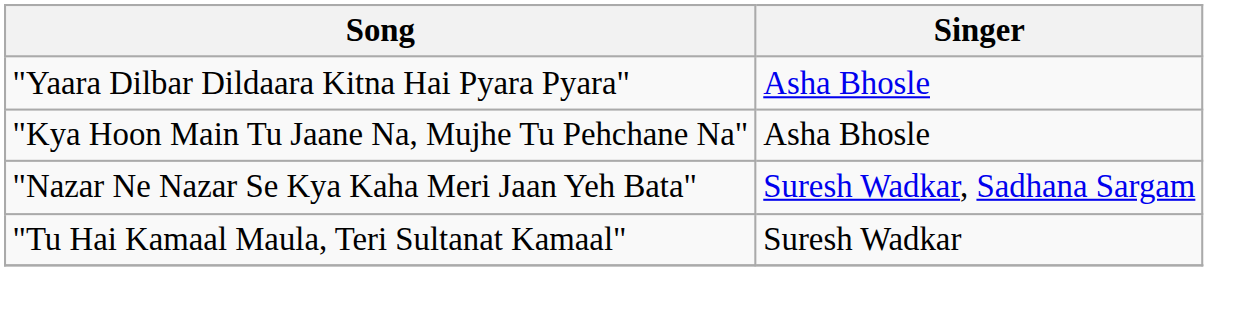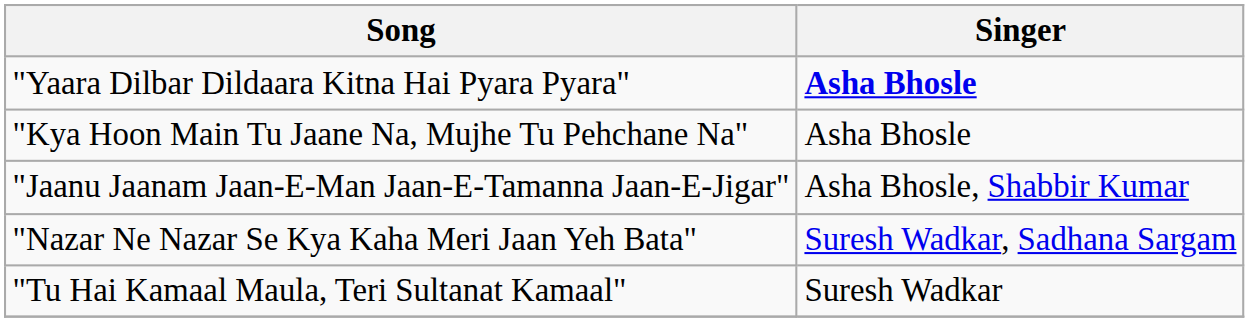"Yaara Dilbar Dildaara Kitna Hai Pyara Pyara" | Singer: normal -> bold
+ row: "Jaanu Jaanam Jaan-E-Man Jaan-E-Tamanna Jaan-E-Jigar" | Asha Bhosle, Shabbir Kumar
